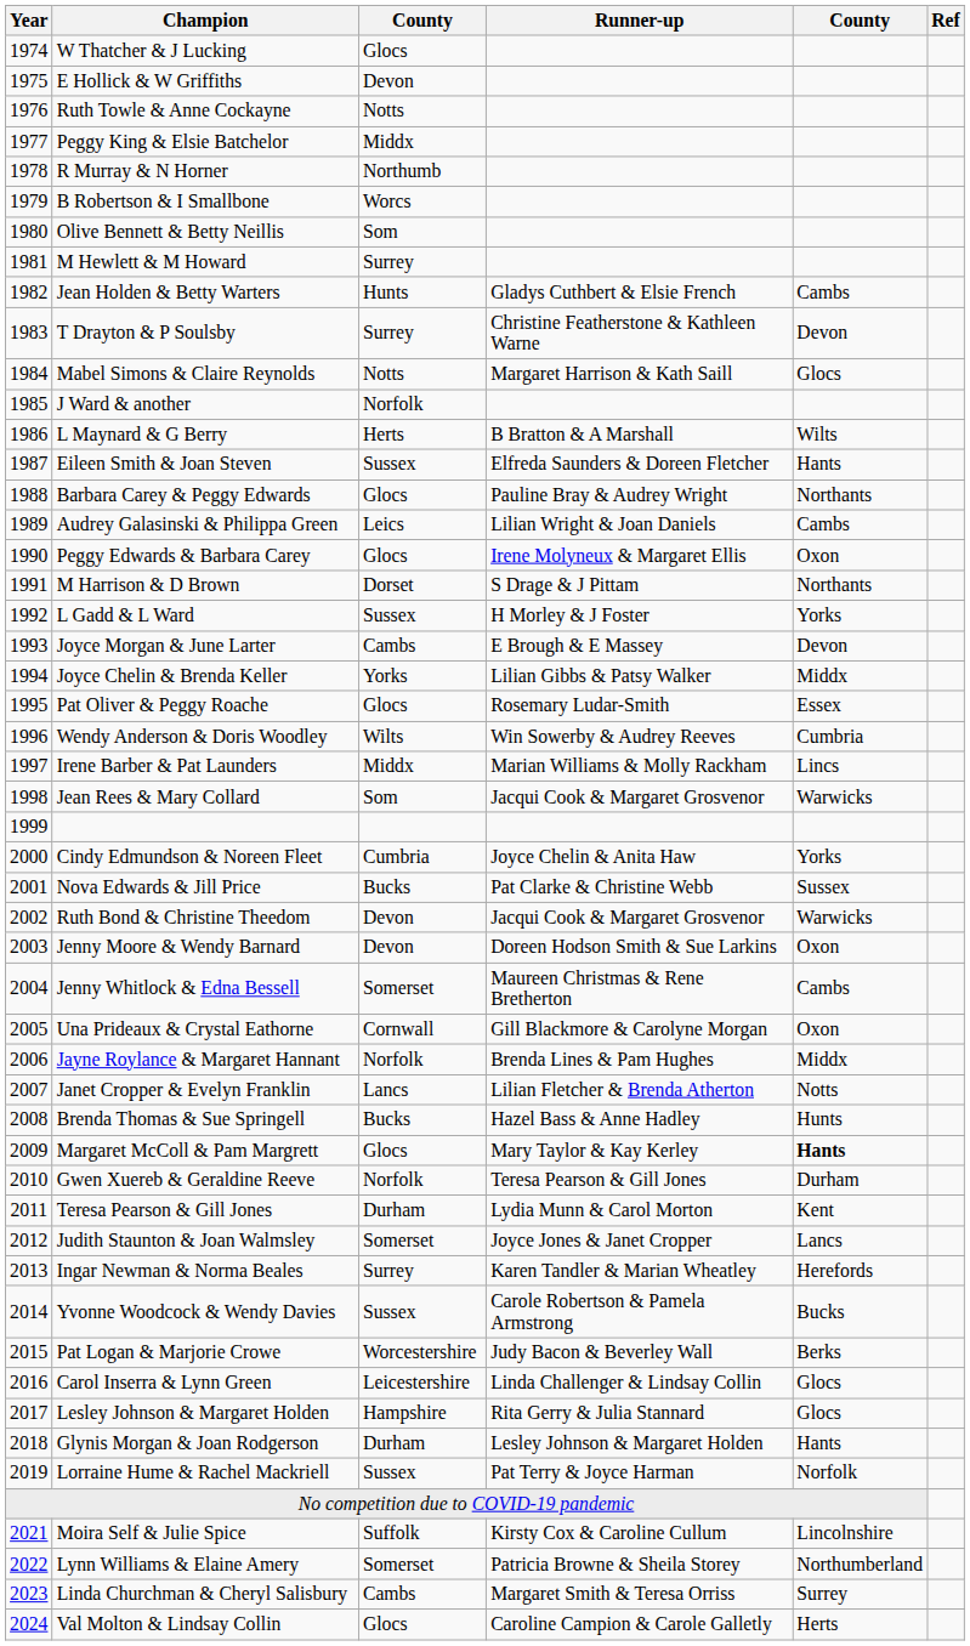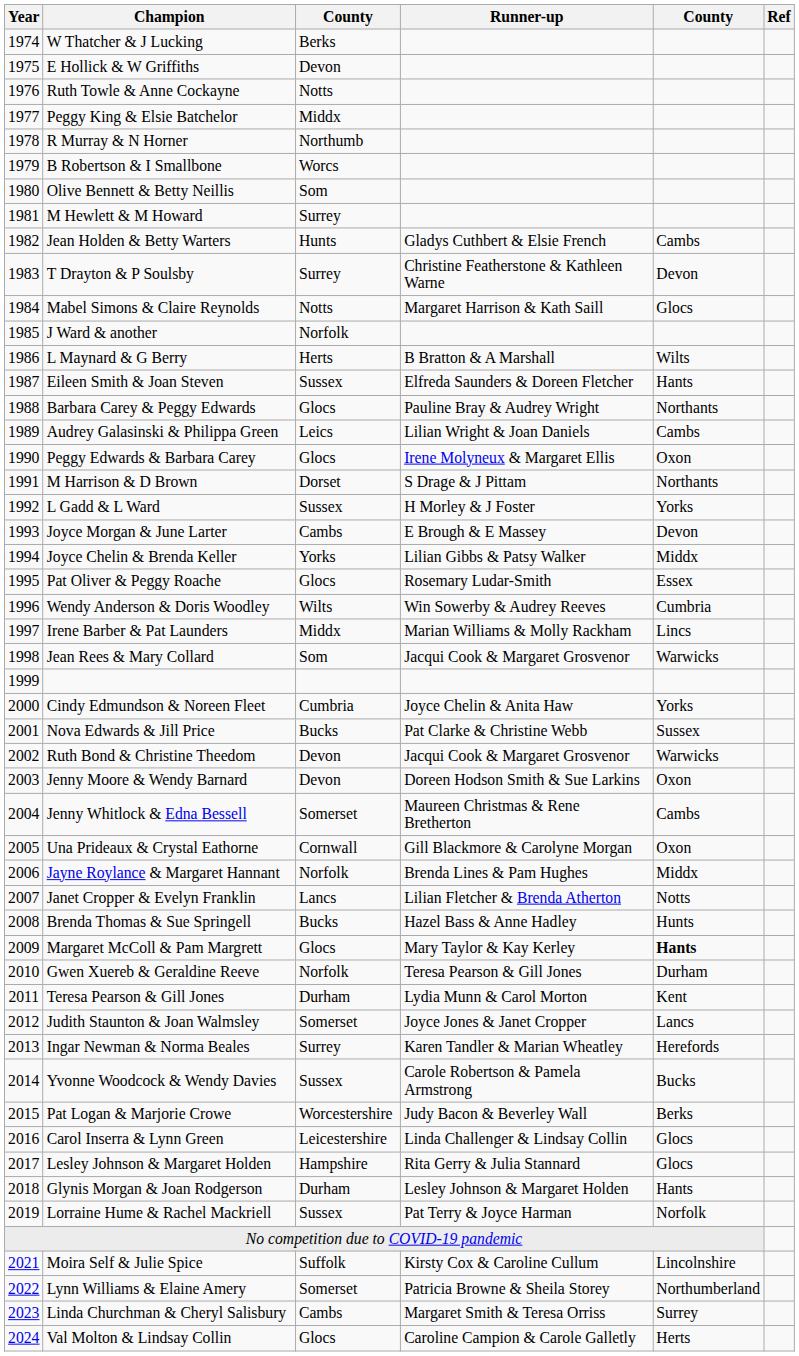W Thatcher & J Lucking | column 3: Glocs -> Berks
